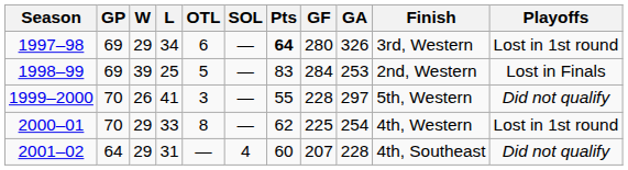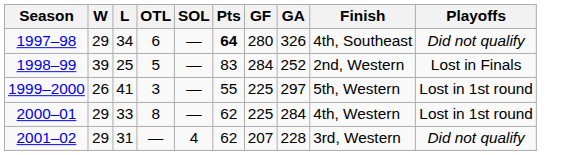- column: GP | 69 | 69 | 70 | 70 | 64
1997–98 | Finish: 3rd, Western -> 4th, Southeast
1997–98 | Playoffs: Lost in 1st round -> Did not qualify
1998–99 | GA: 253 -> 252
1999–2000 | GF: 228 -> 225
1999–2000 | Playoffs: Did not qualify -> Lost in 1st round
2000–01 | GA: 254 -> 284
2001–02 | Pts: 60 -> 62
2001–02 | Finish: 4th, Southeast -> 3rd, Western
